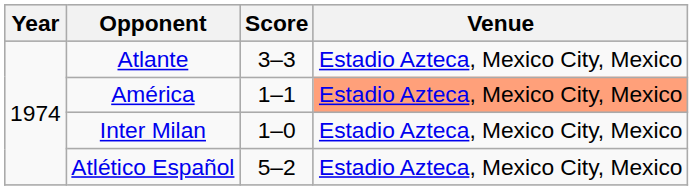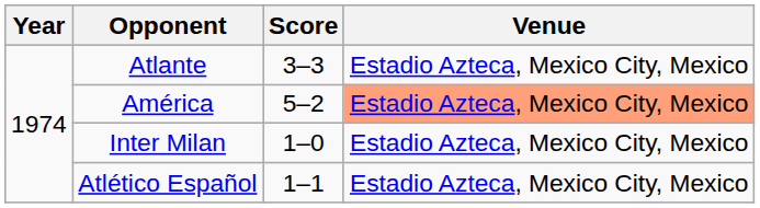América | Score: 1–1 -> 5–2
Atlético Español | Score: 5–2 -> 1–1
